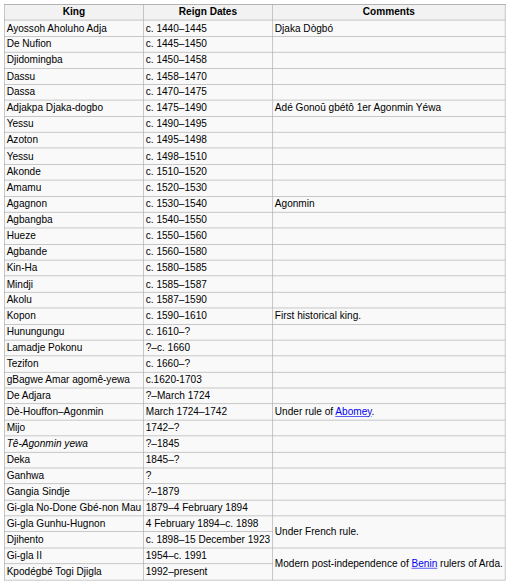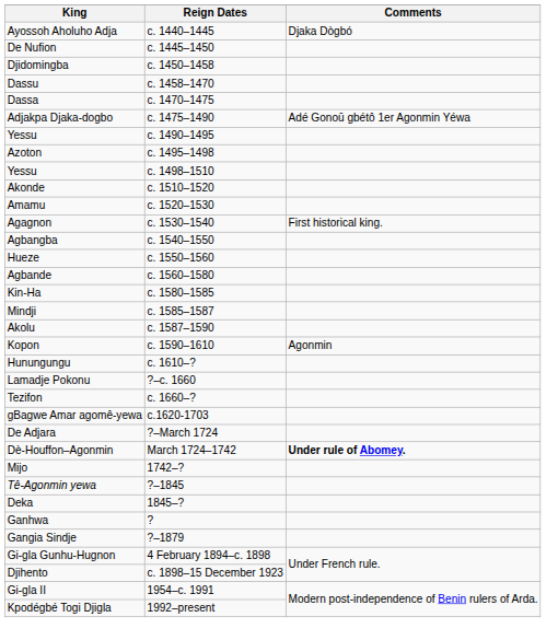Agagnon | Comments: Agonmin -> First historical king.
Kopon | Comments: First historical king. -> Agonmin
Dè-Houffon–Agonmin | Comments: normal -> bold
- row: Gi-gla No-Done Gbé-non Mau | 1879–4 February 1894
